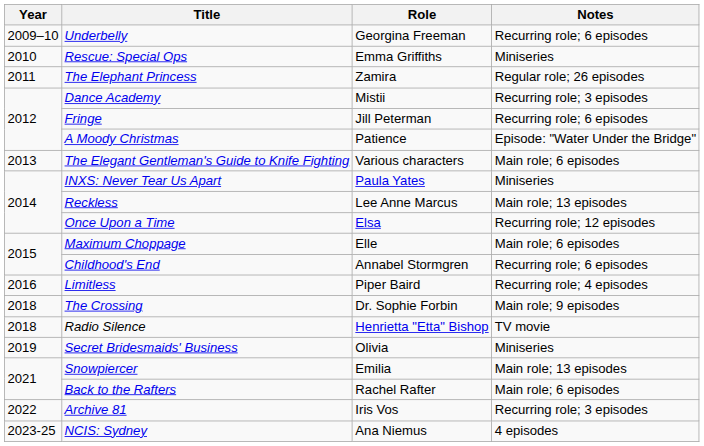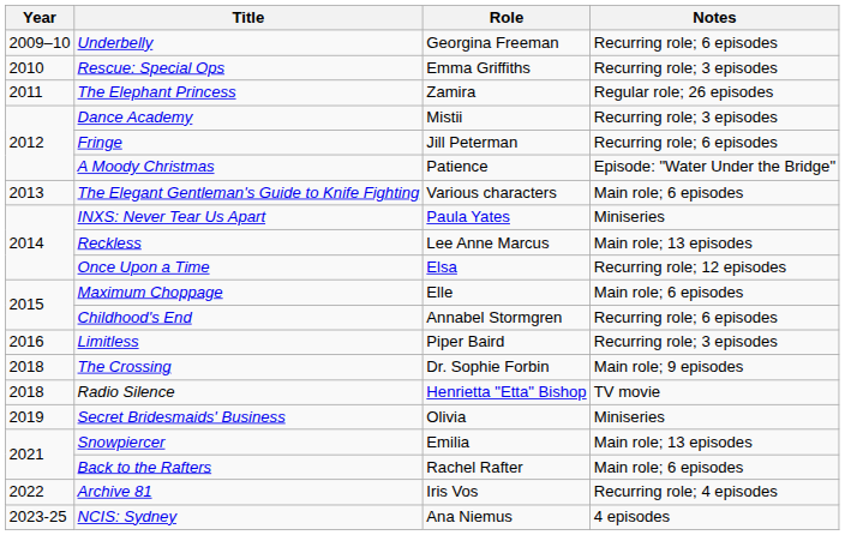Rescue: Special Ops | Notes: Miniseries -> Recurring role; 3 episodes
Limitless | Notes: Recurring role; 4 episodes -> Recurring role; 3 episodes
Archive 81 | Notes: Recurring role; 3 episodes -> Recurring role; 4 episodes
